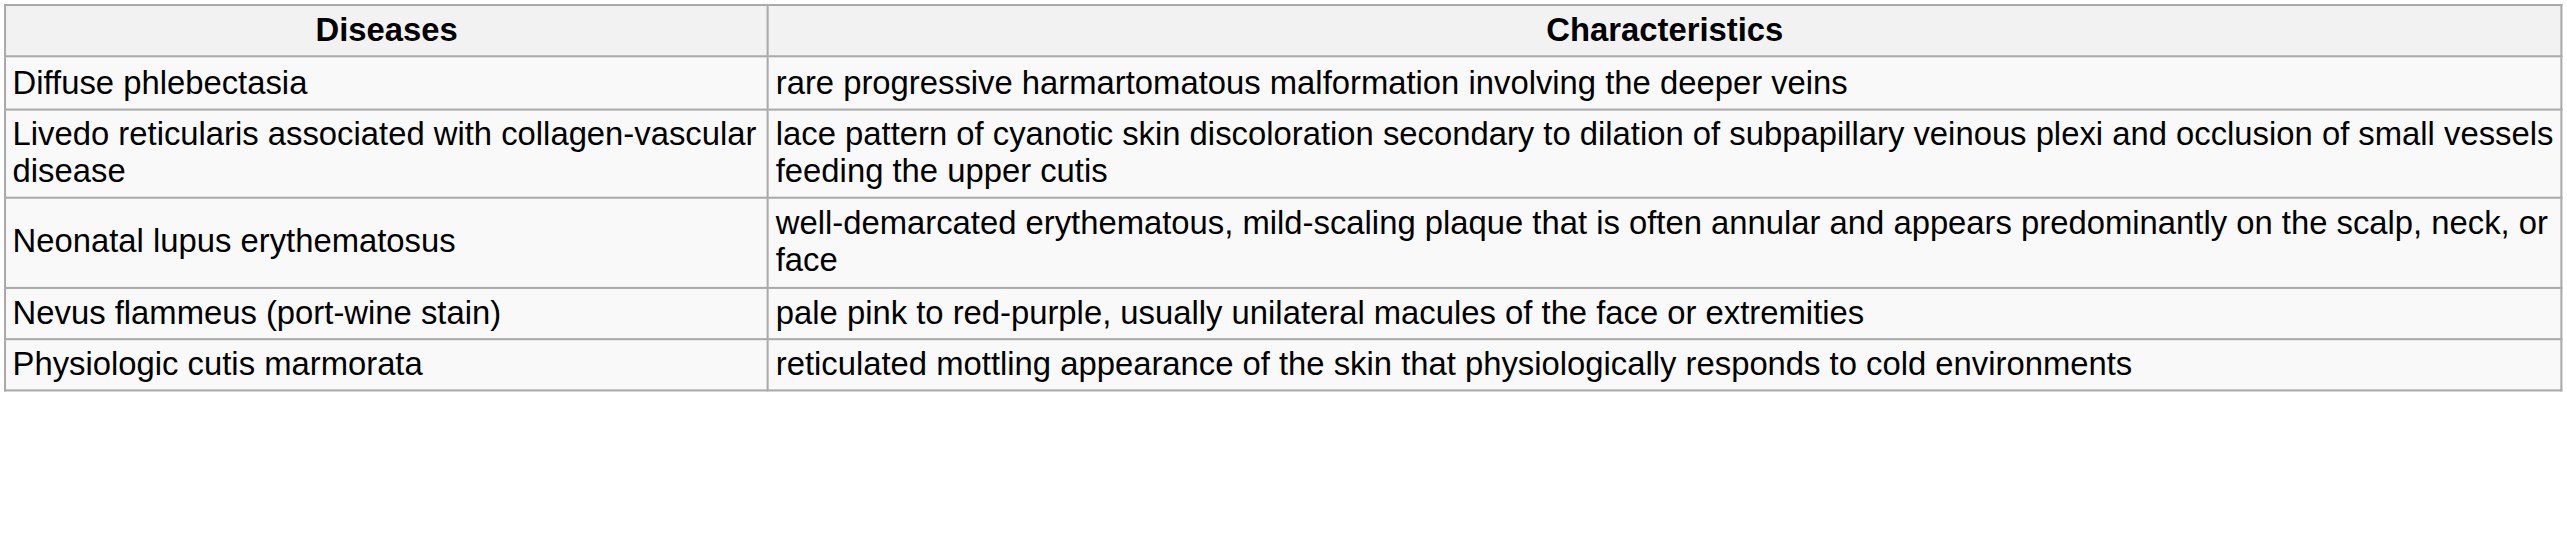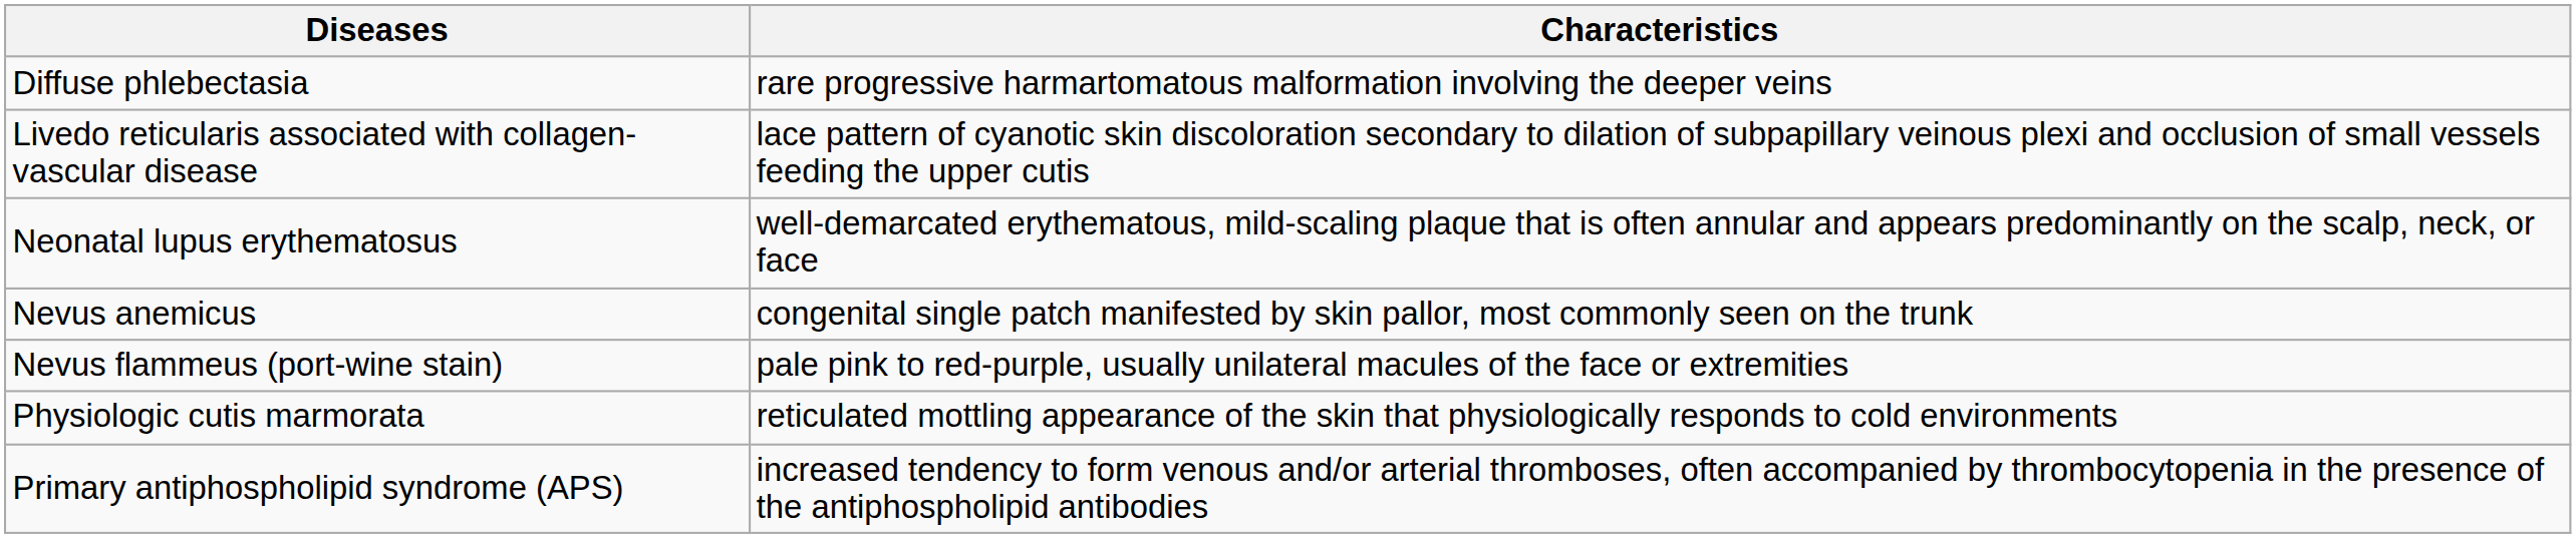+ row: Nevus anemicus | congenital single patch manifested by skin pallor, most commonly seen on the trunk
+ row: Primary antiphospholipid syndrome (APS) | increased tendency to form venous and/or arterial thromboses, often accompanied by thrombocytopenia in the presence of the antiphospholipid antibodies
